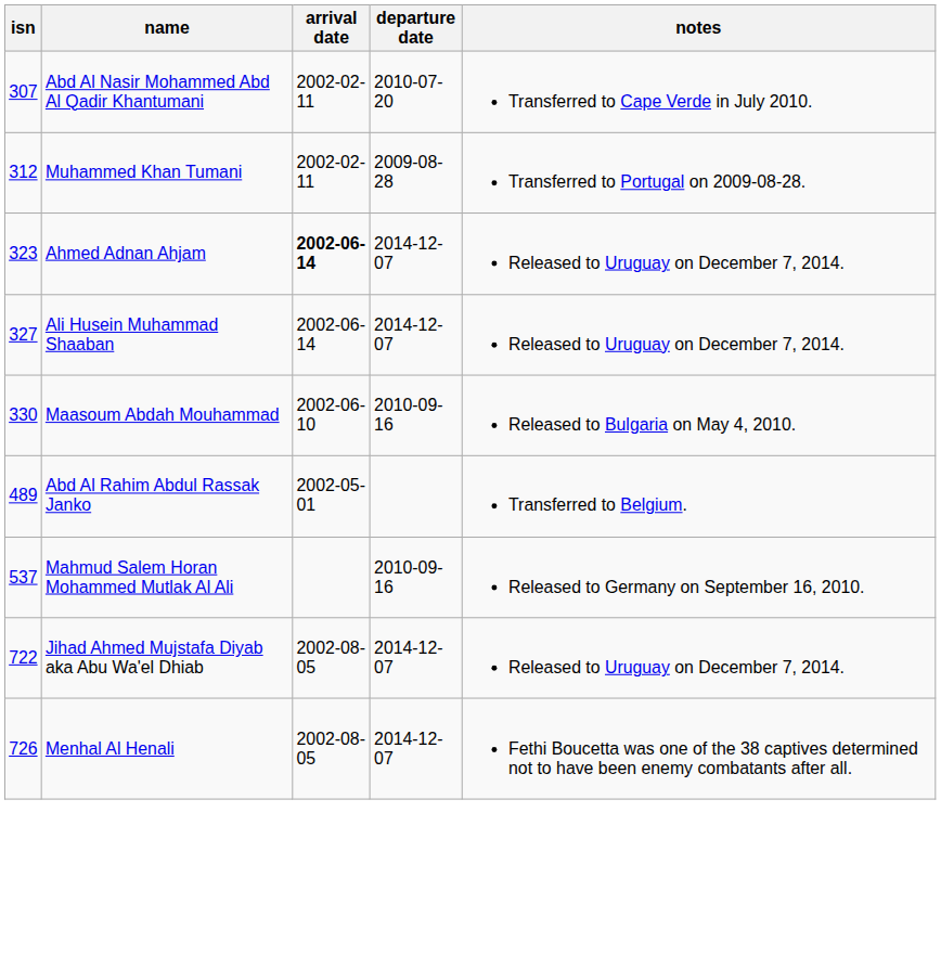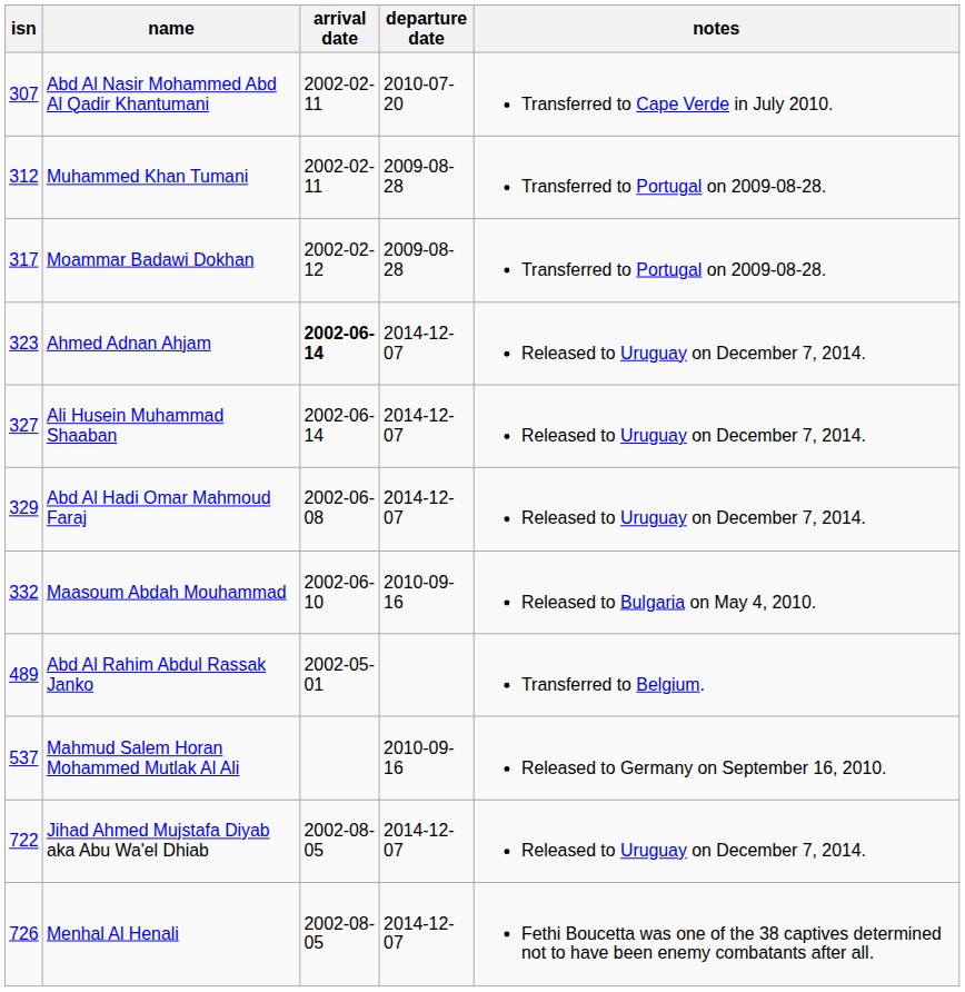+ row: 317 | Moammar Badawi Dokhan | 2002-02-12 | 2009-08-28 | Transferred to Portugal on 2009-08-28.
+ row: 329 | Abd Al Hadi Omar Mahmoud Faraj | 2002-06-08 | 2014-12-07 | Released to Uruguay on December 7, 2014.
Maasoum Abdah Mouhammad | isn: 330 -> 332
